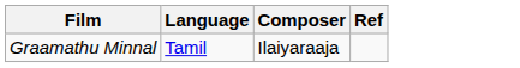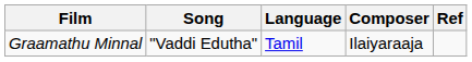+ column: Song | "Vaddi Edutha"
